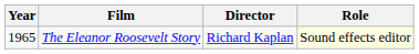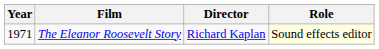The Eleanor Roosevelt Story | Year: 1965 -> 1971
